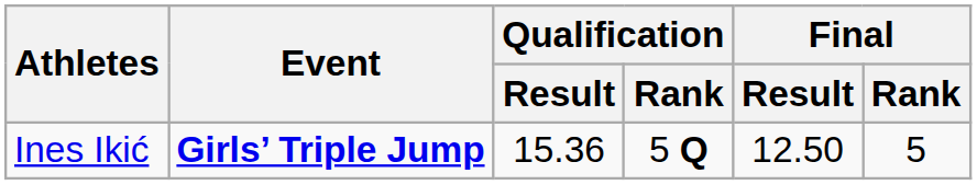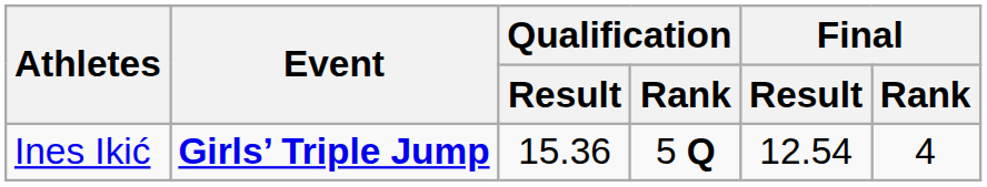Ines Ikić | Final / Result: 12.50 -> 12.54
Ines Ikić | Final / Rank: 5 -> 4
